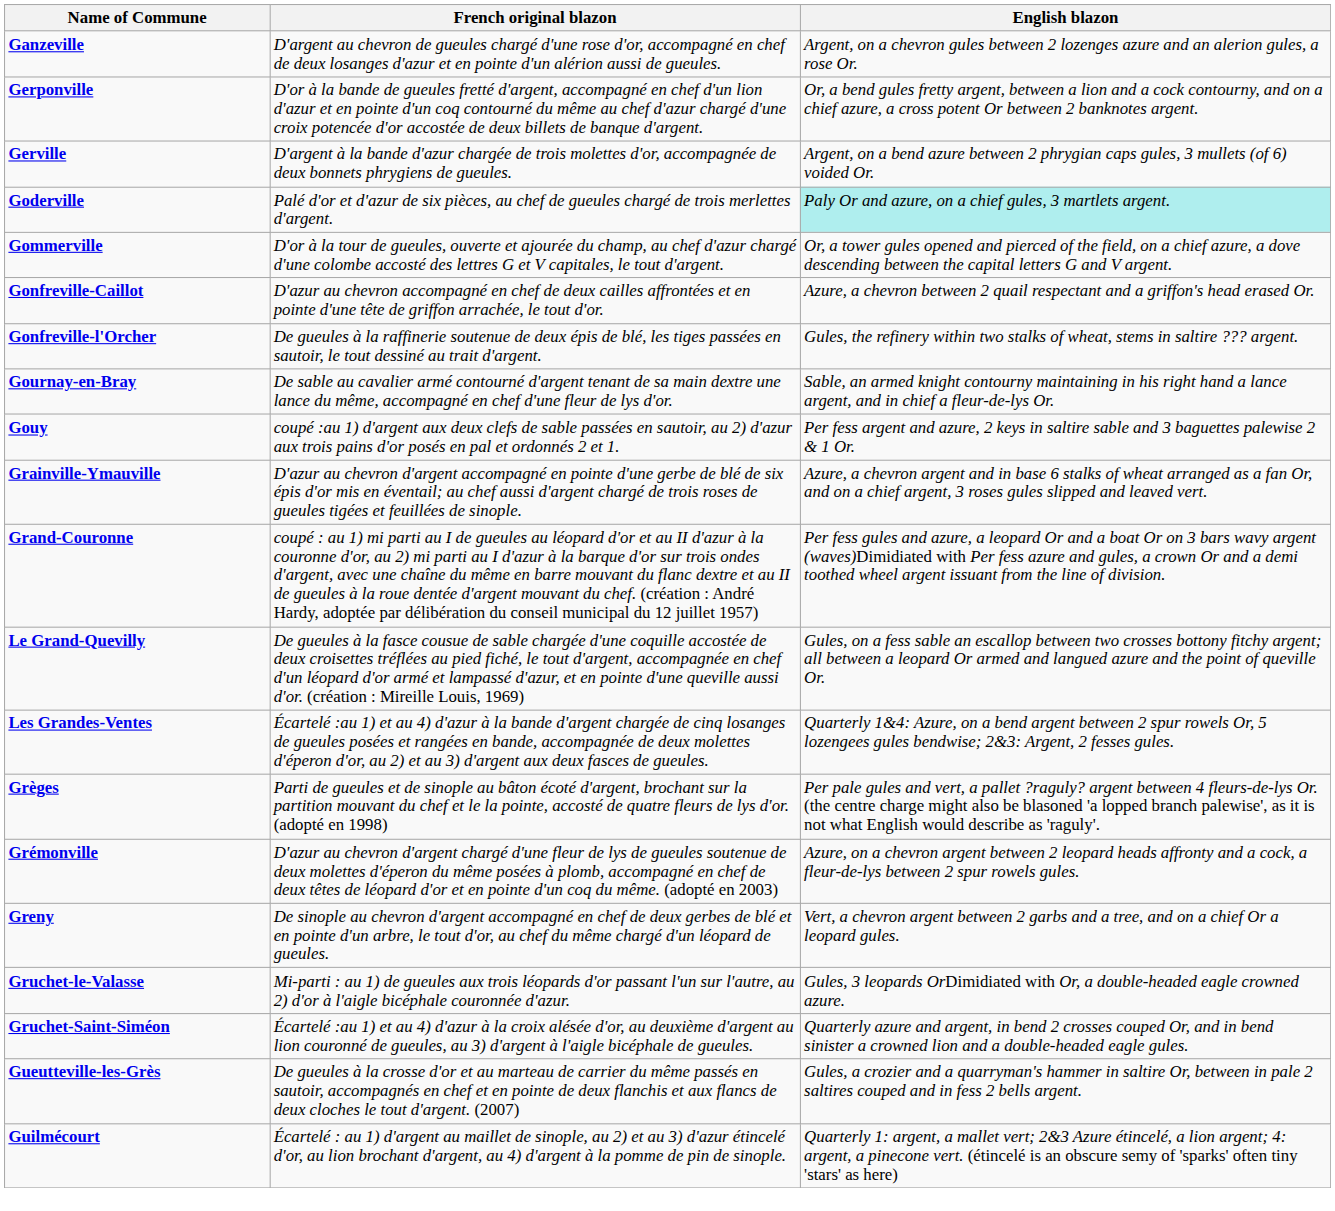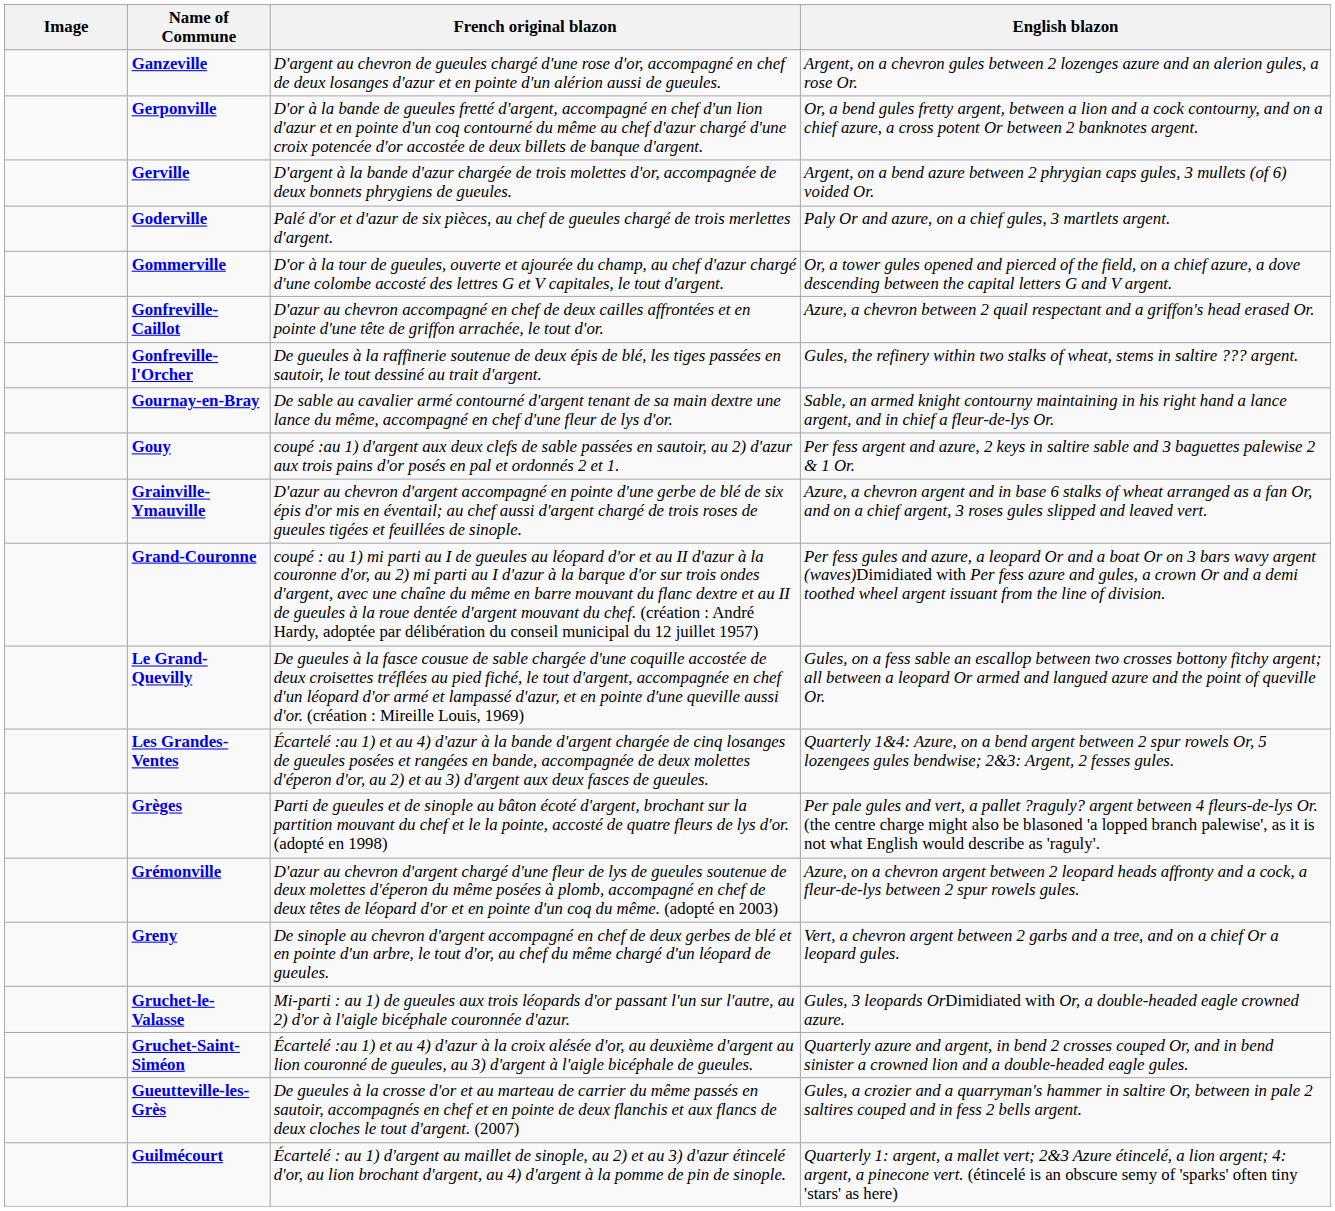+ column: Image
Goderville | English blazon: paleturquoise background -> no background
